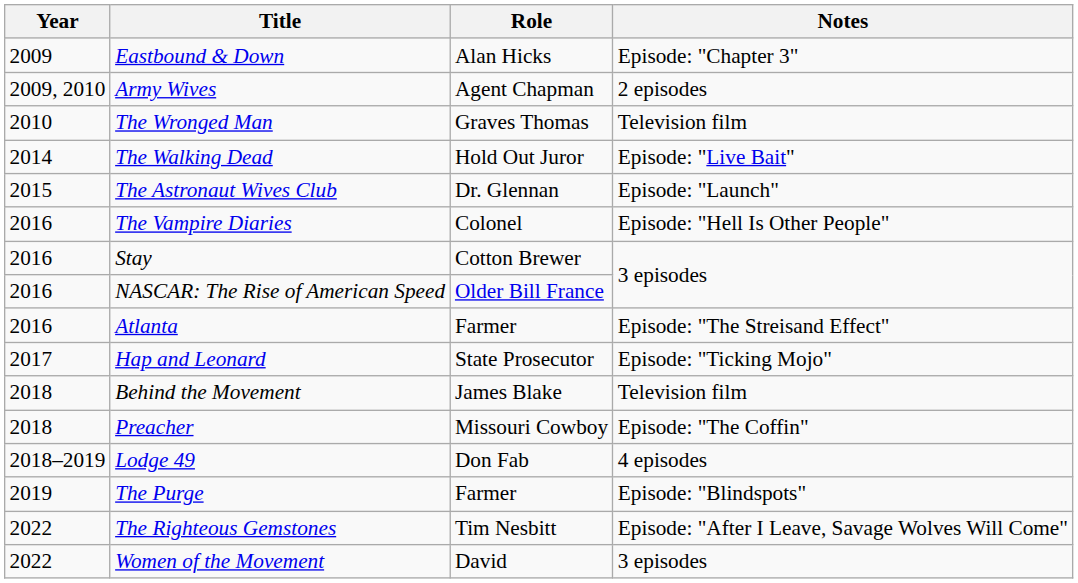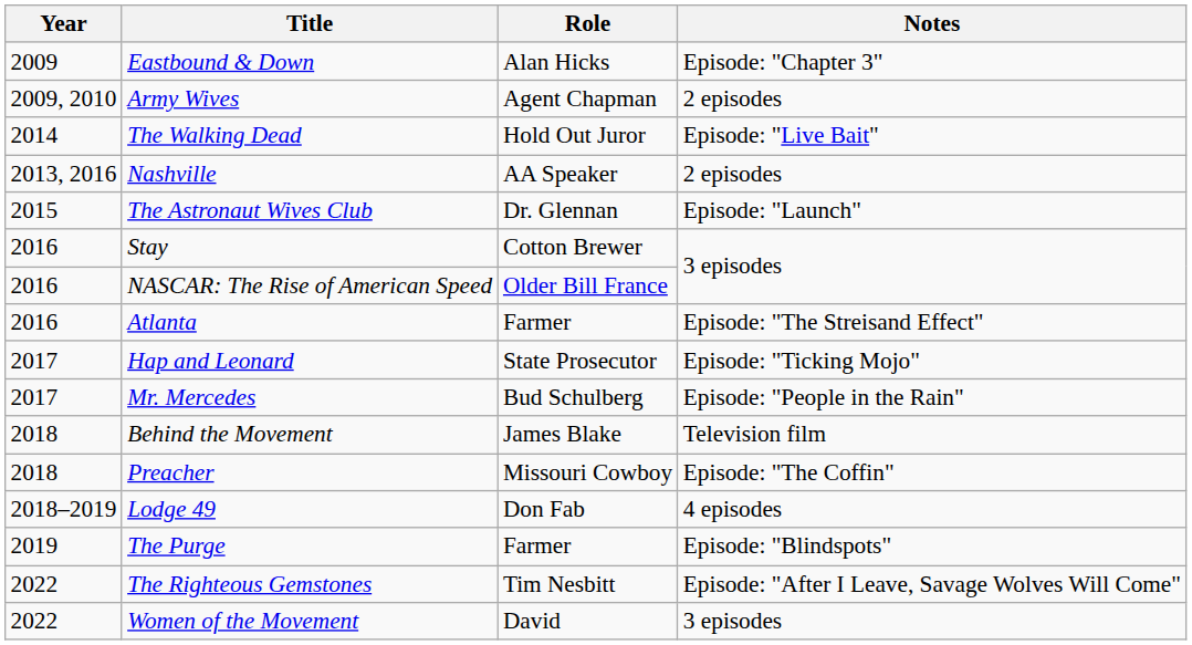- row: 2010 | The Wronged Man | Graves Thomas | Television film
+ row: 2013, 2016 | Nashville | AA Speaker | 2 episodes
- row: 2016 | The Vampire Diaries | Colonel | Episode: "Hell Is Other People"
+ row: 2017 | Mr. Mercedes | Bud Schulberg | Episode: "People in the Rain"
